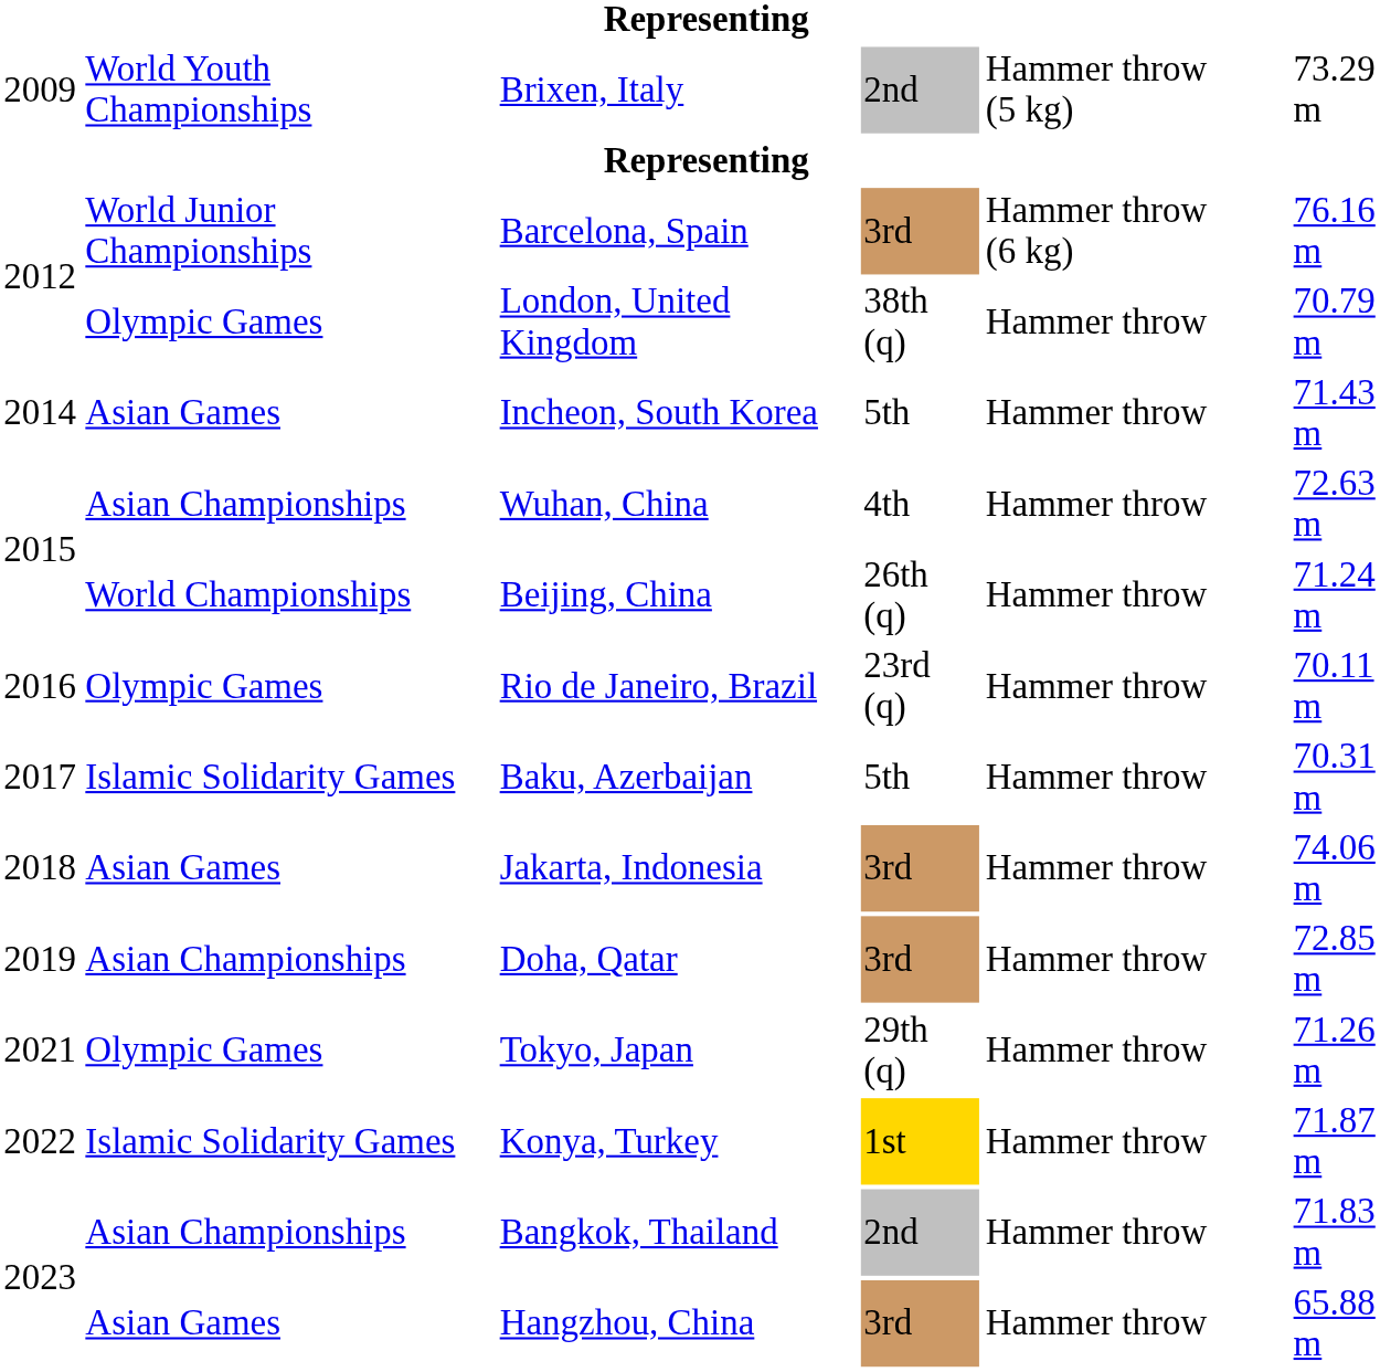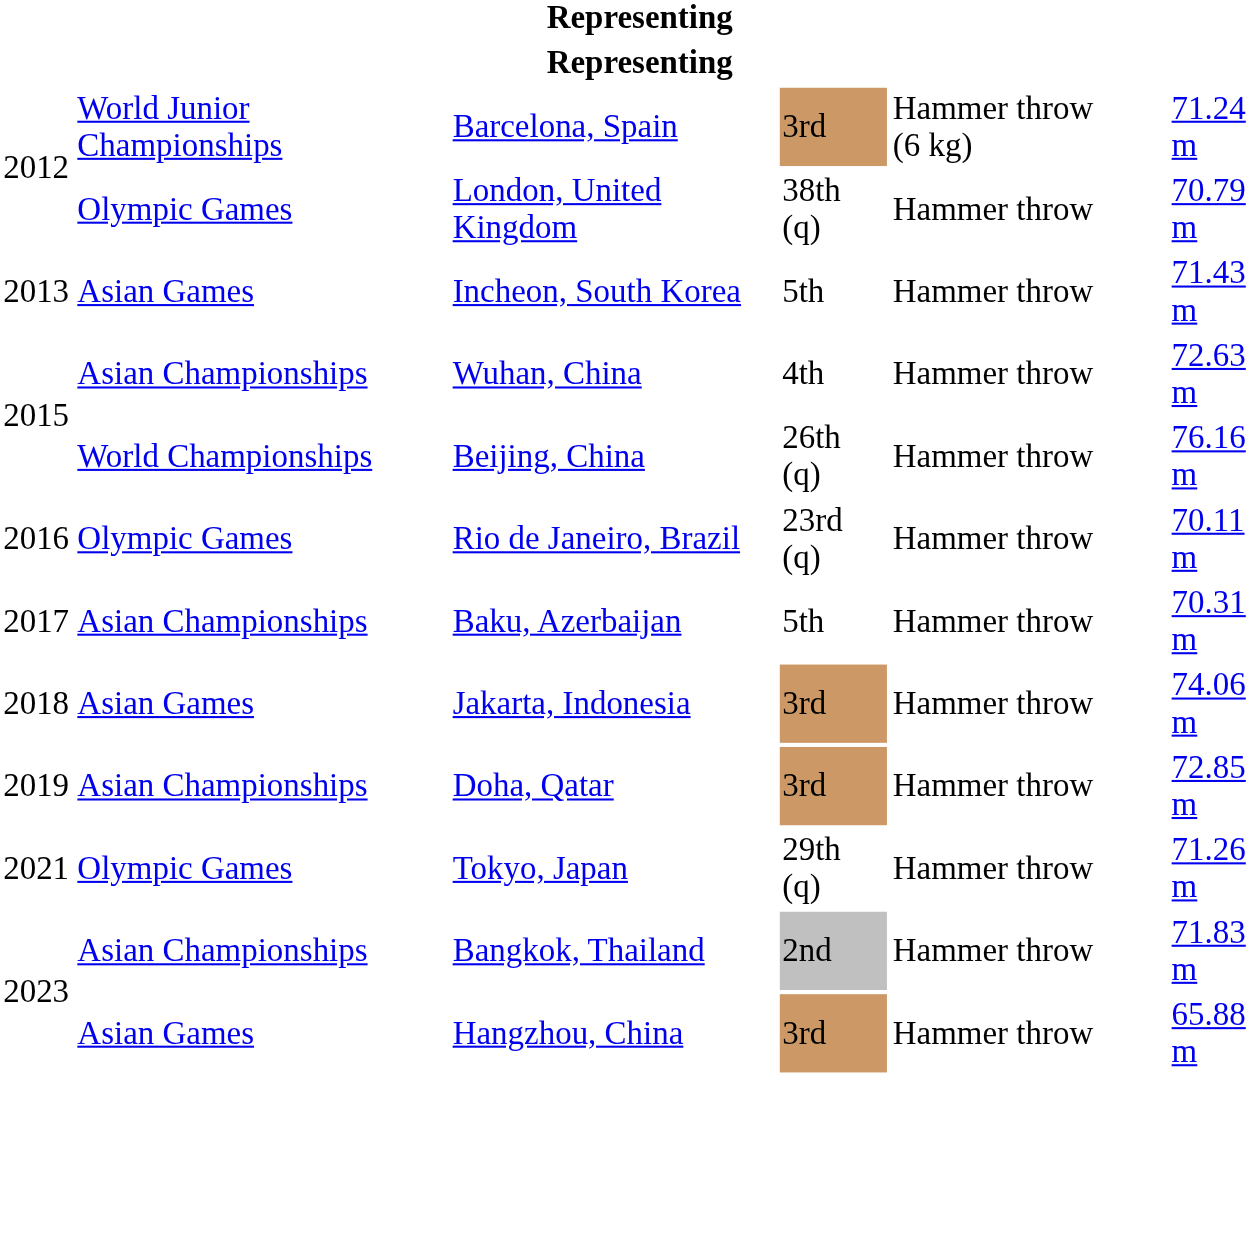- row: 2009 | World Youth Championships | Brixen, Italy | 2nd | Hammer throw (5 kg) | 73.29 m
Barcelona, Spain | column 6: 76.16 m -> 71.24 m
Incheon, South Korea | column 1: 2014 -> 2013
Beijing, China | column 6: 71.24 m -> 76.16 m
Baku, Azerbaijan | column 2: Islamic Solidarity Games -> Asian Championships
- row: 2022 | Islamic Solidarity Games | Konya, Turkey | 1st | Hammer throw | 71.87 m
